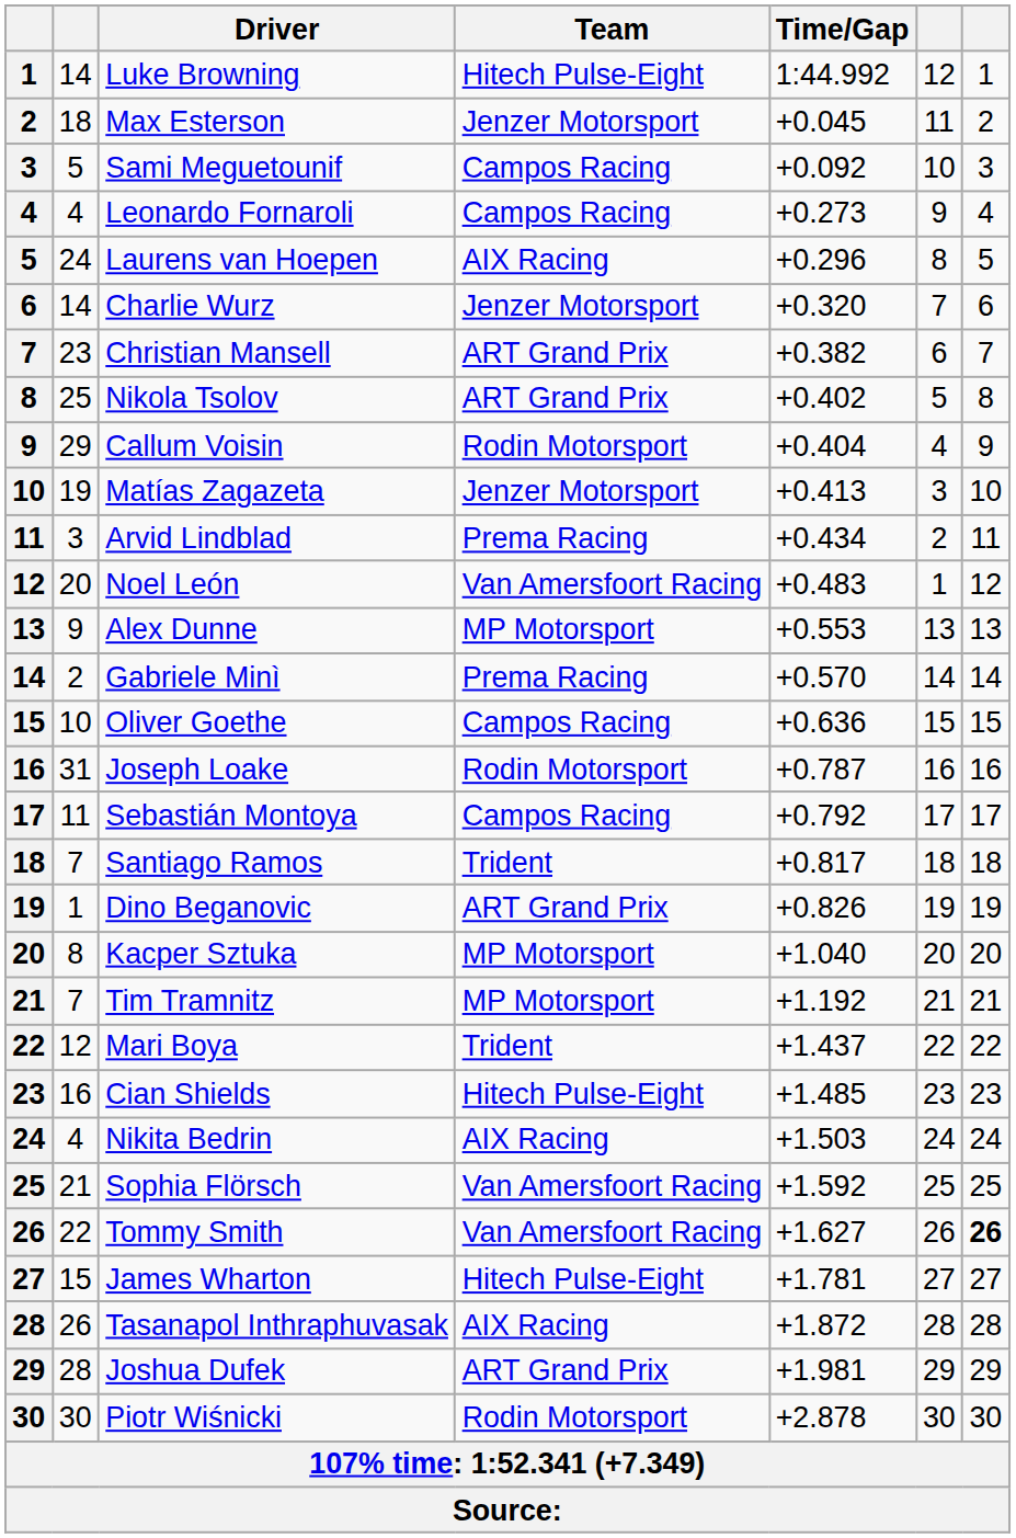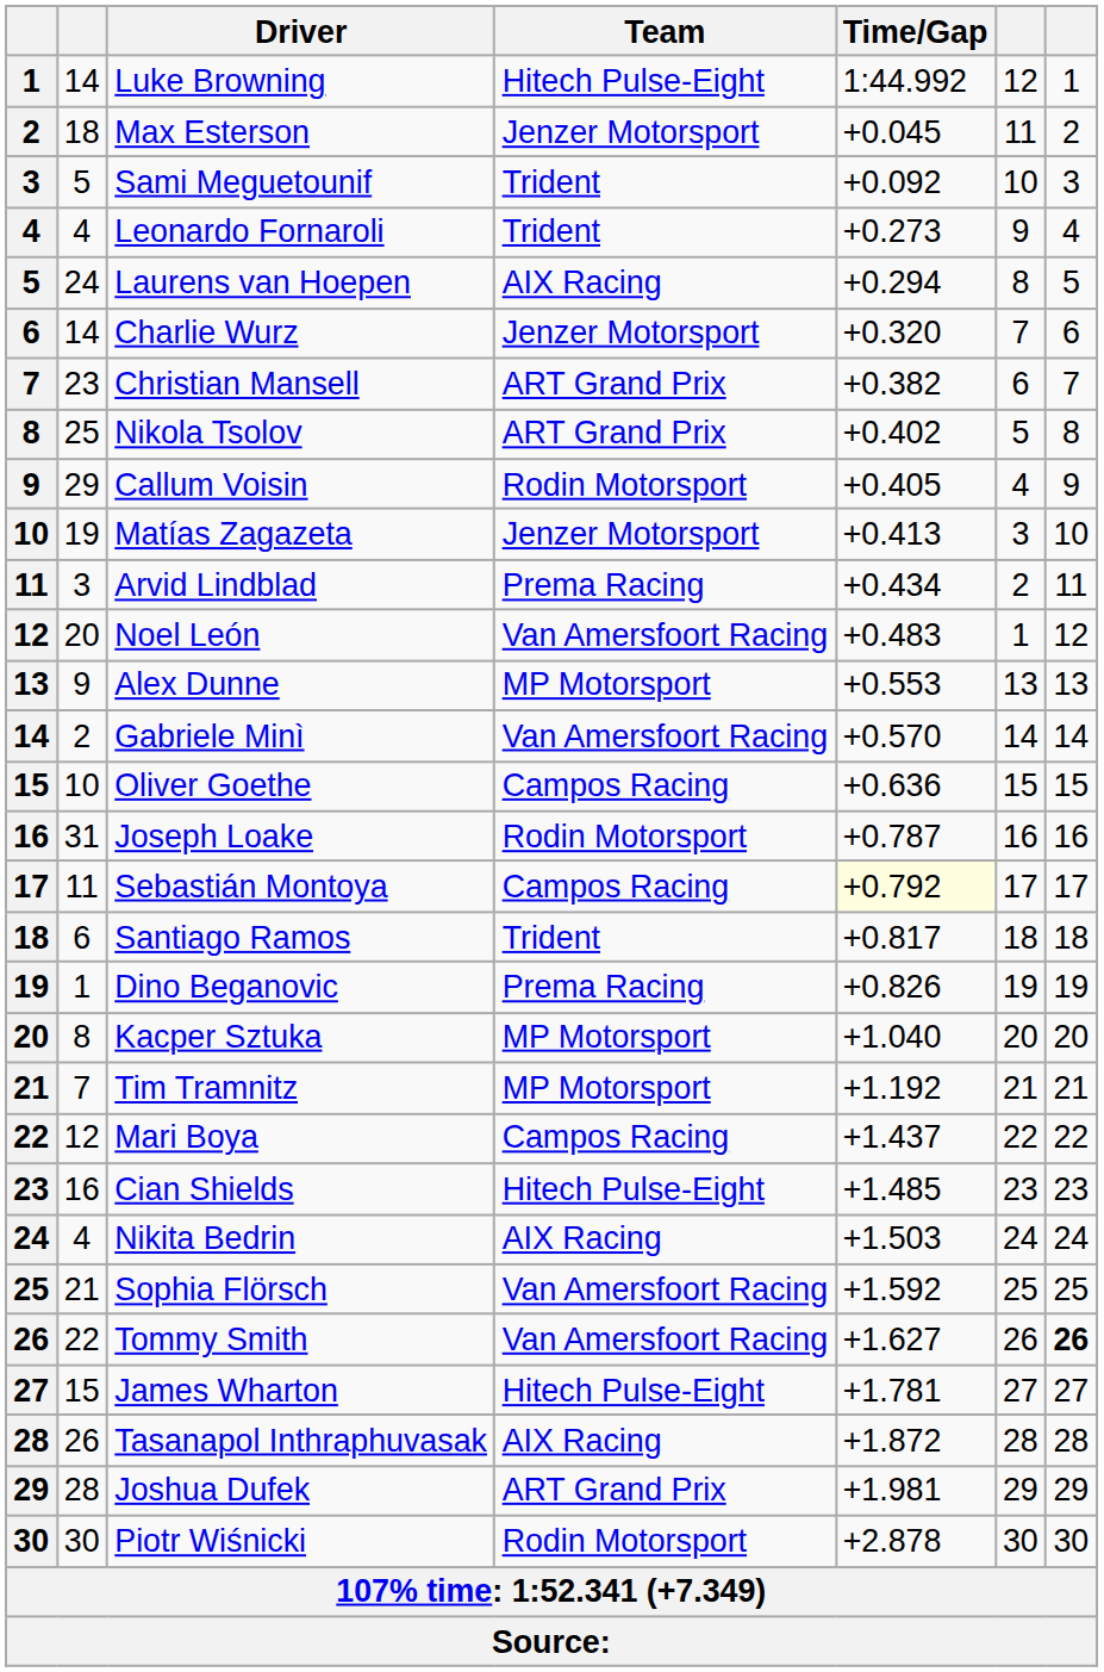Sami Meguetounif | Team: Campos Racing -> Trident
Leonardo Fornaroli | Team: Campos Racing -> Trident
Laurens van Hoepen | Time/Gap: +0.296 -> +0.294
Callum Voisin | Time/Gap: +0.404 -> +0.405
Gabriele Minì | Team: Prema Racing -> Van Amersfoort Racing
Sebastián Montoya | Time/Gap: no background -> lightyellow background
Santiago Ramos | column 2: 7 -> 6
Dino Beganovic | Team: ART Grand Prix -> Prema Racing
Mari Boya | Team: Trident -> Campos Racing
